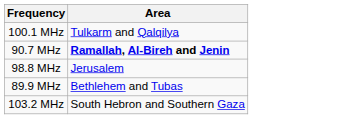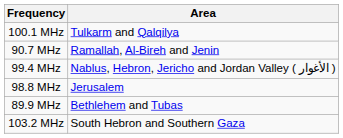90.7 MHz | Area: bold -> normal
+ row: 99.4 MHz | Nablus, Hebron, Jericho and Jordan Valley ( الأغوار )
